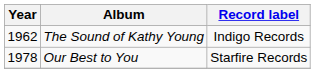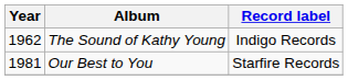Our Best to You | Year: 1978 -> 1981
